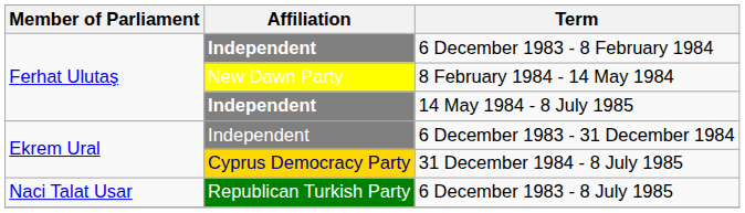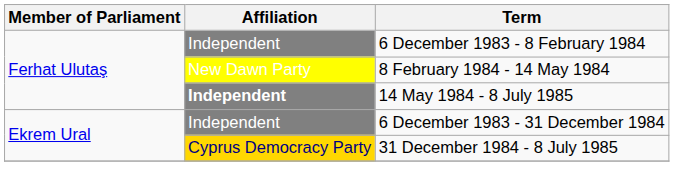6 December 1983 - 8 February 1984 | Affiliation: bold -> normal
- row: Naci Talat Usar | Republican Turkish Party | 6 December 1983 - 8 July 1985
